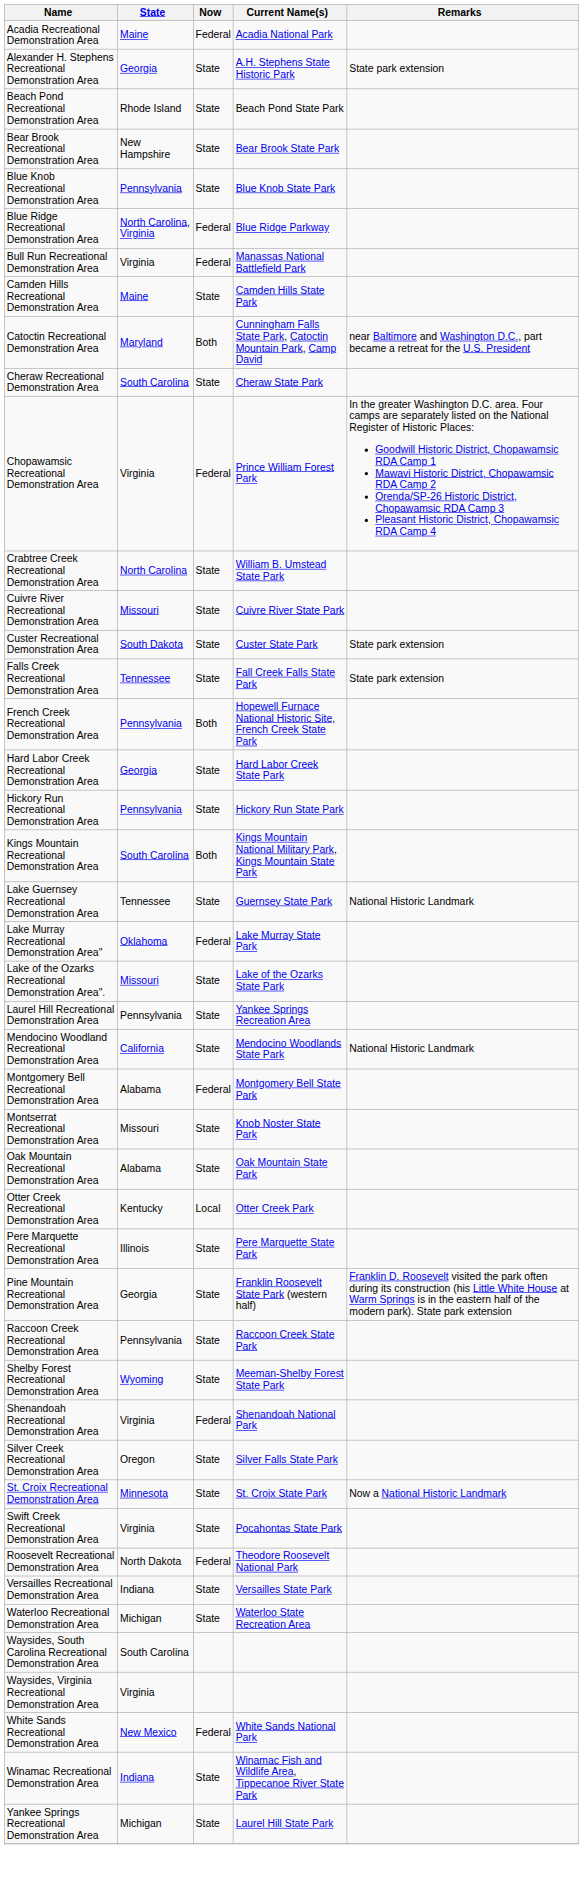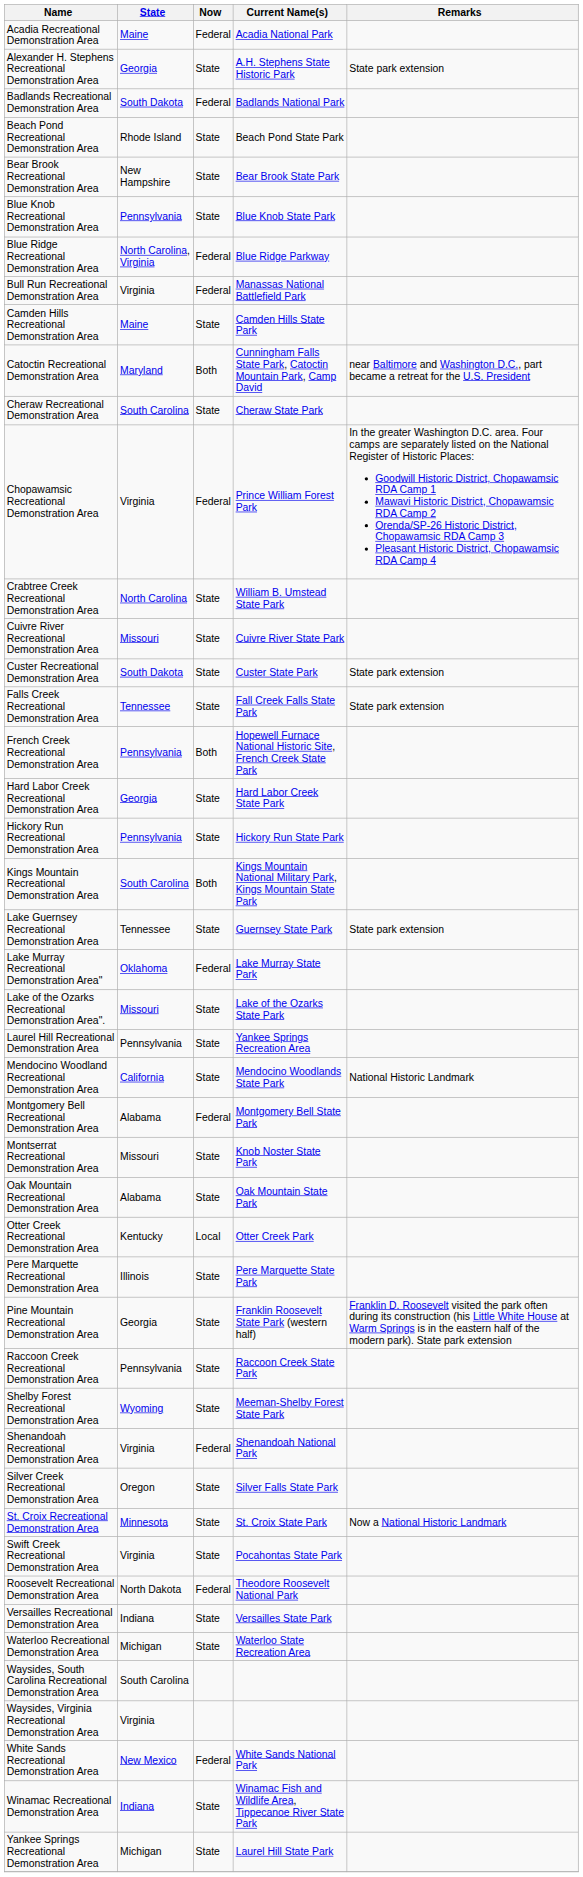+ row: Badlands Recreational Demonstration Area | South Dakota | Federal | Badlands National Park
Lake Guernsey Recreational Demonstration Area | Remarks: National Historic Landmark -> State park extension
